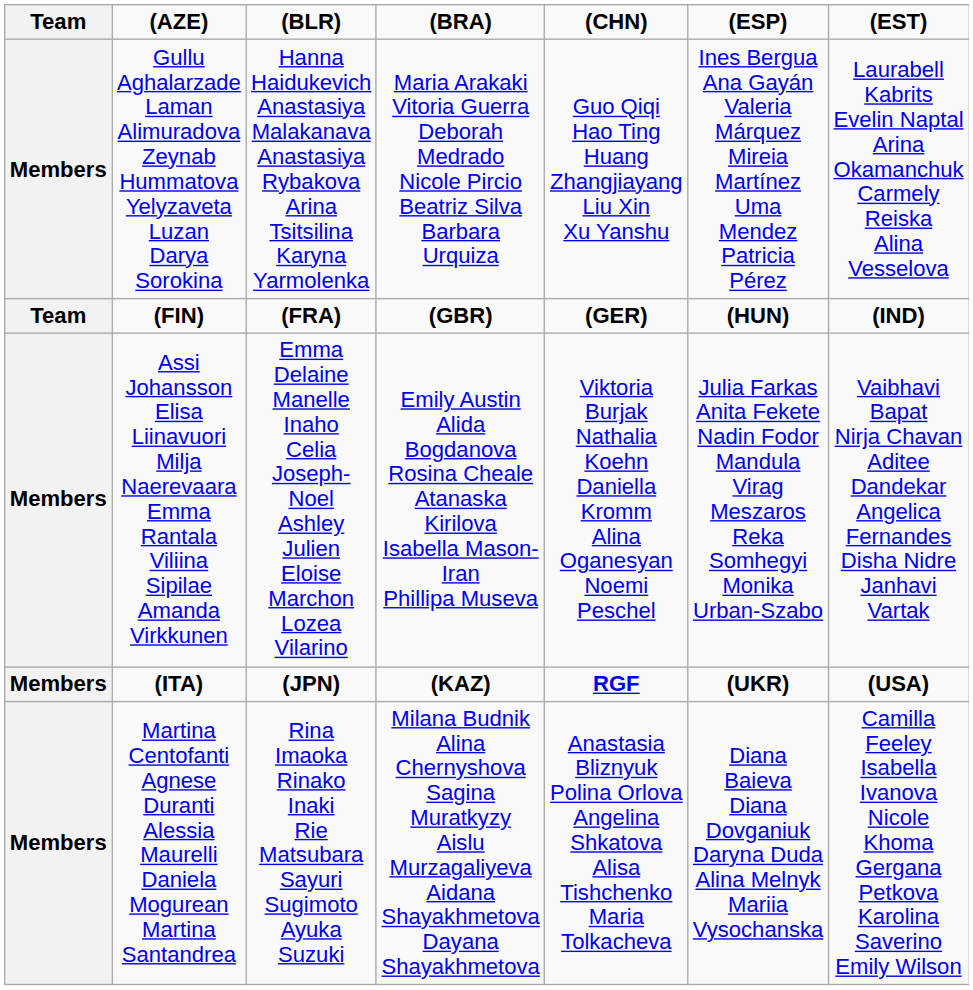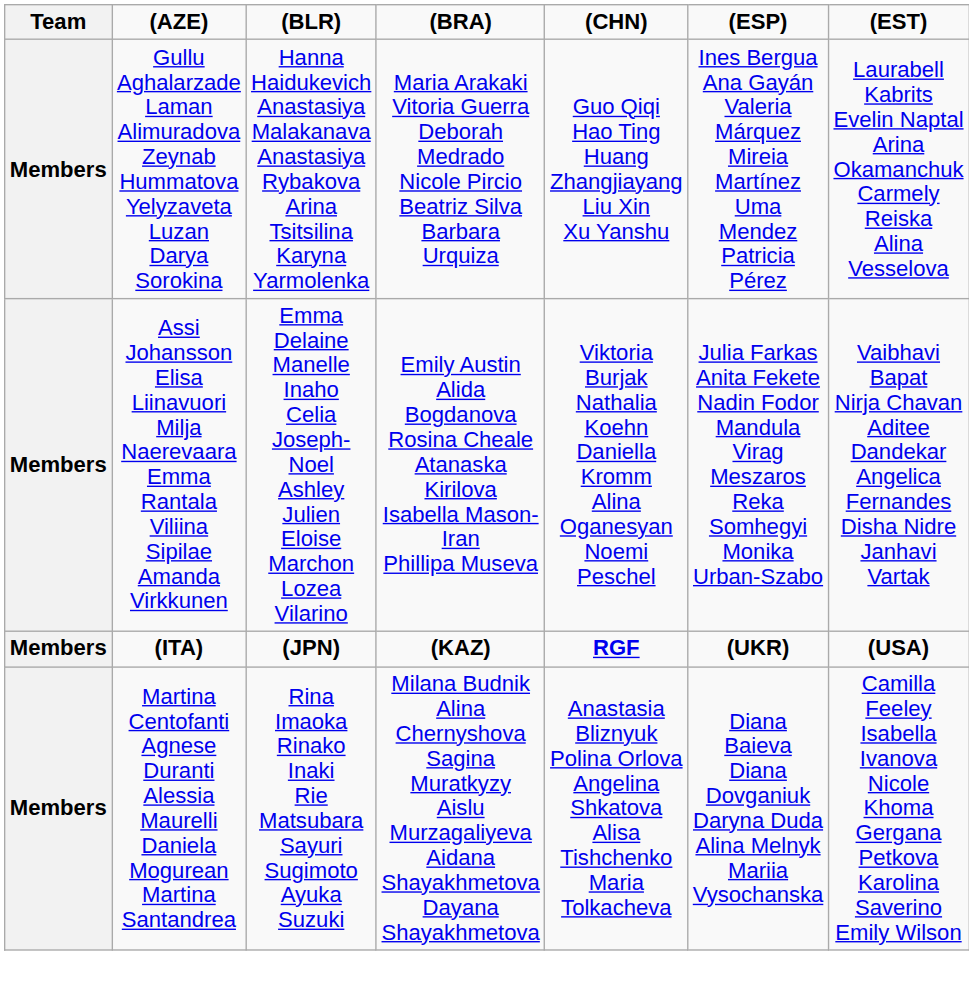- row: Team | (FIN) | (FRA) | (GBR) | (GER) | (HUN) | (IND)
